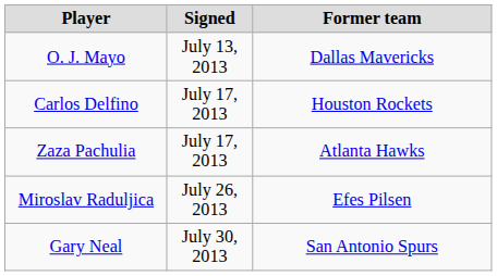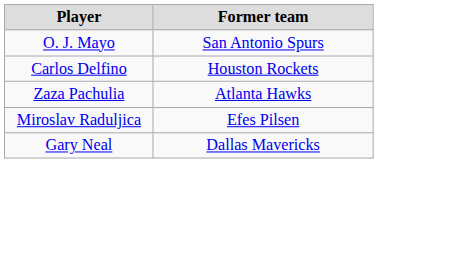- column: Signed | July 13, 2013 | July 17, 2013 | July 17, 2013 | July 26, 2013 | July 30, 2013
O. J. Mayo | Former team: Dallas Mavericks -> San Antonio Spurs
Gary Neal | Former team: San Antonio Spurs -> Dallas Mavericks
